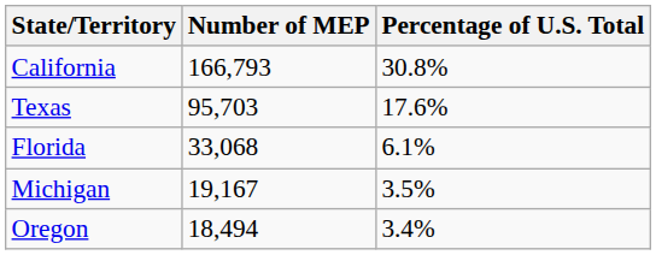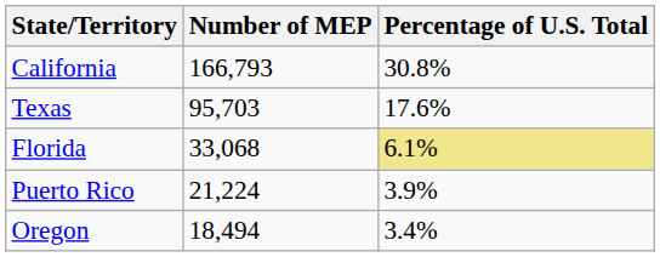Florida | Percentage of U.S. Total: no background -> khaki background
+ row: Puerto Rico | 21,224 | 3.9%
- row: Michigan | 19,167 | 3.5%
